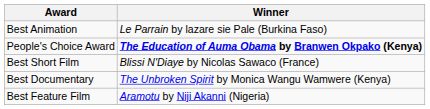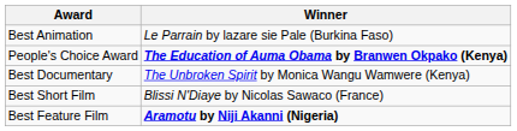rows swapped: Best Short Film <-> Best Documentary
Best Feature Film | Winner: normal -> bold
